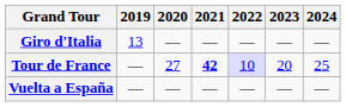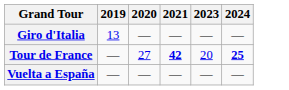- column: 2022 | — | 10 | —
Tour de France | 2024: normal -> bold
